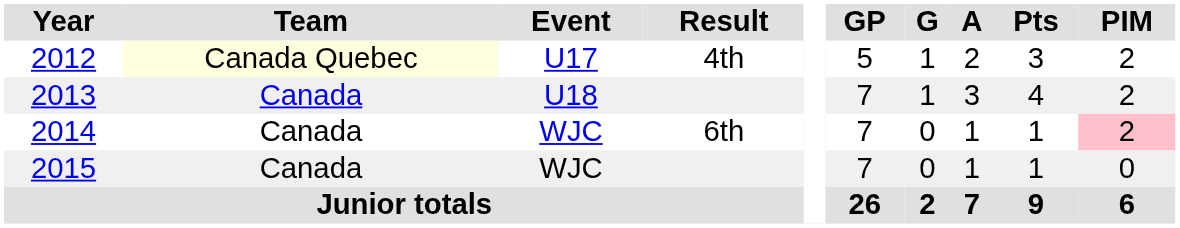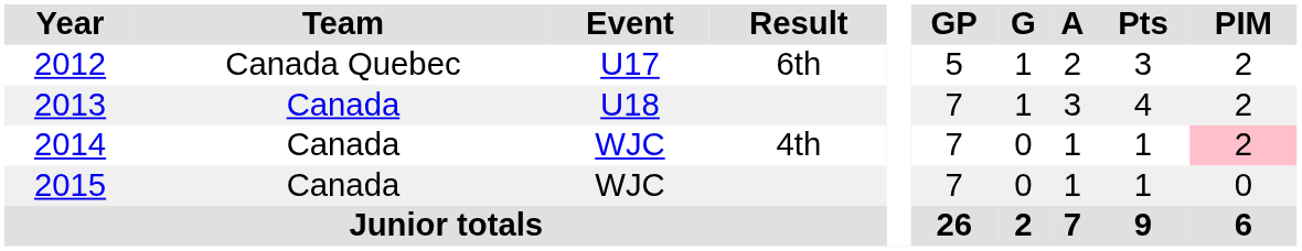2012 | Team: lightyellow background -> no background
2012 | Result: 4th -> 6th
2014 | Result: 6th -> 4th
